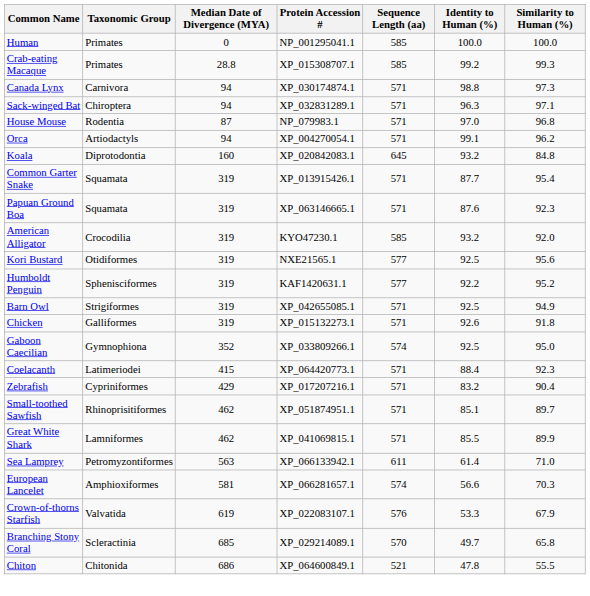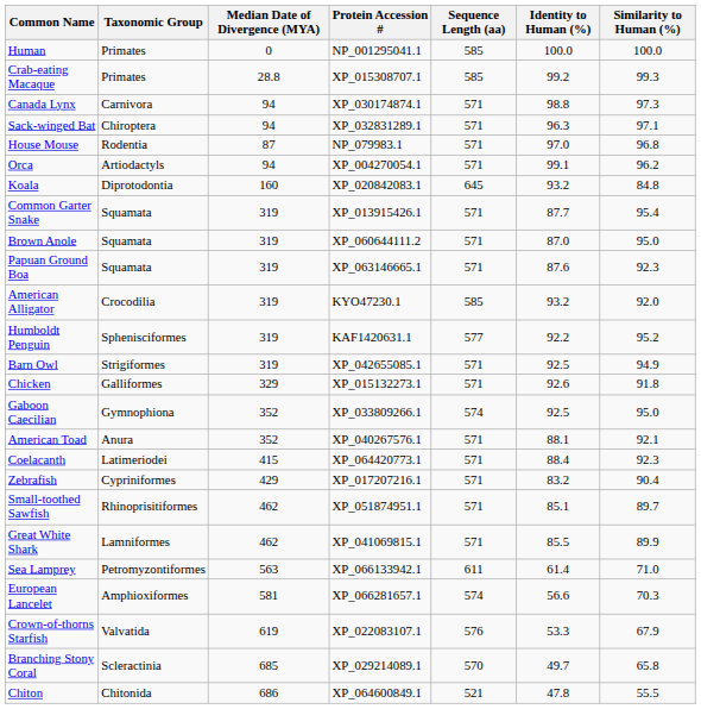+ row: Brown Anole | Squamata | 319 | XP_060644111.2 | 571 | 87.0 | 95.0
- row: Kori Bustard | Otidiformes | 319 | NXE21565.1 | 577 | 92.5 | 95.6
Chicken | Median Date of Divergence (MYA): 319 -> 329
+ row: American Toad | Anura | 352 | XP_040267576.1 | 571 | 88.1 | 92.1
